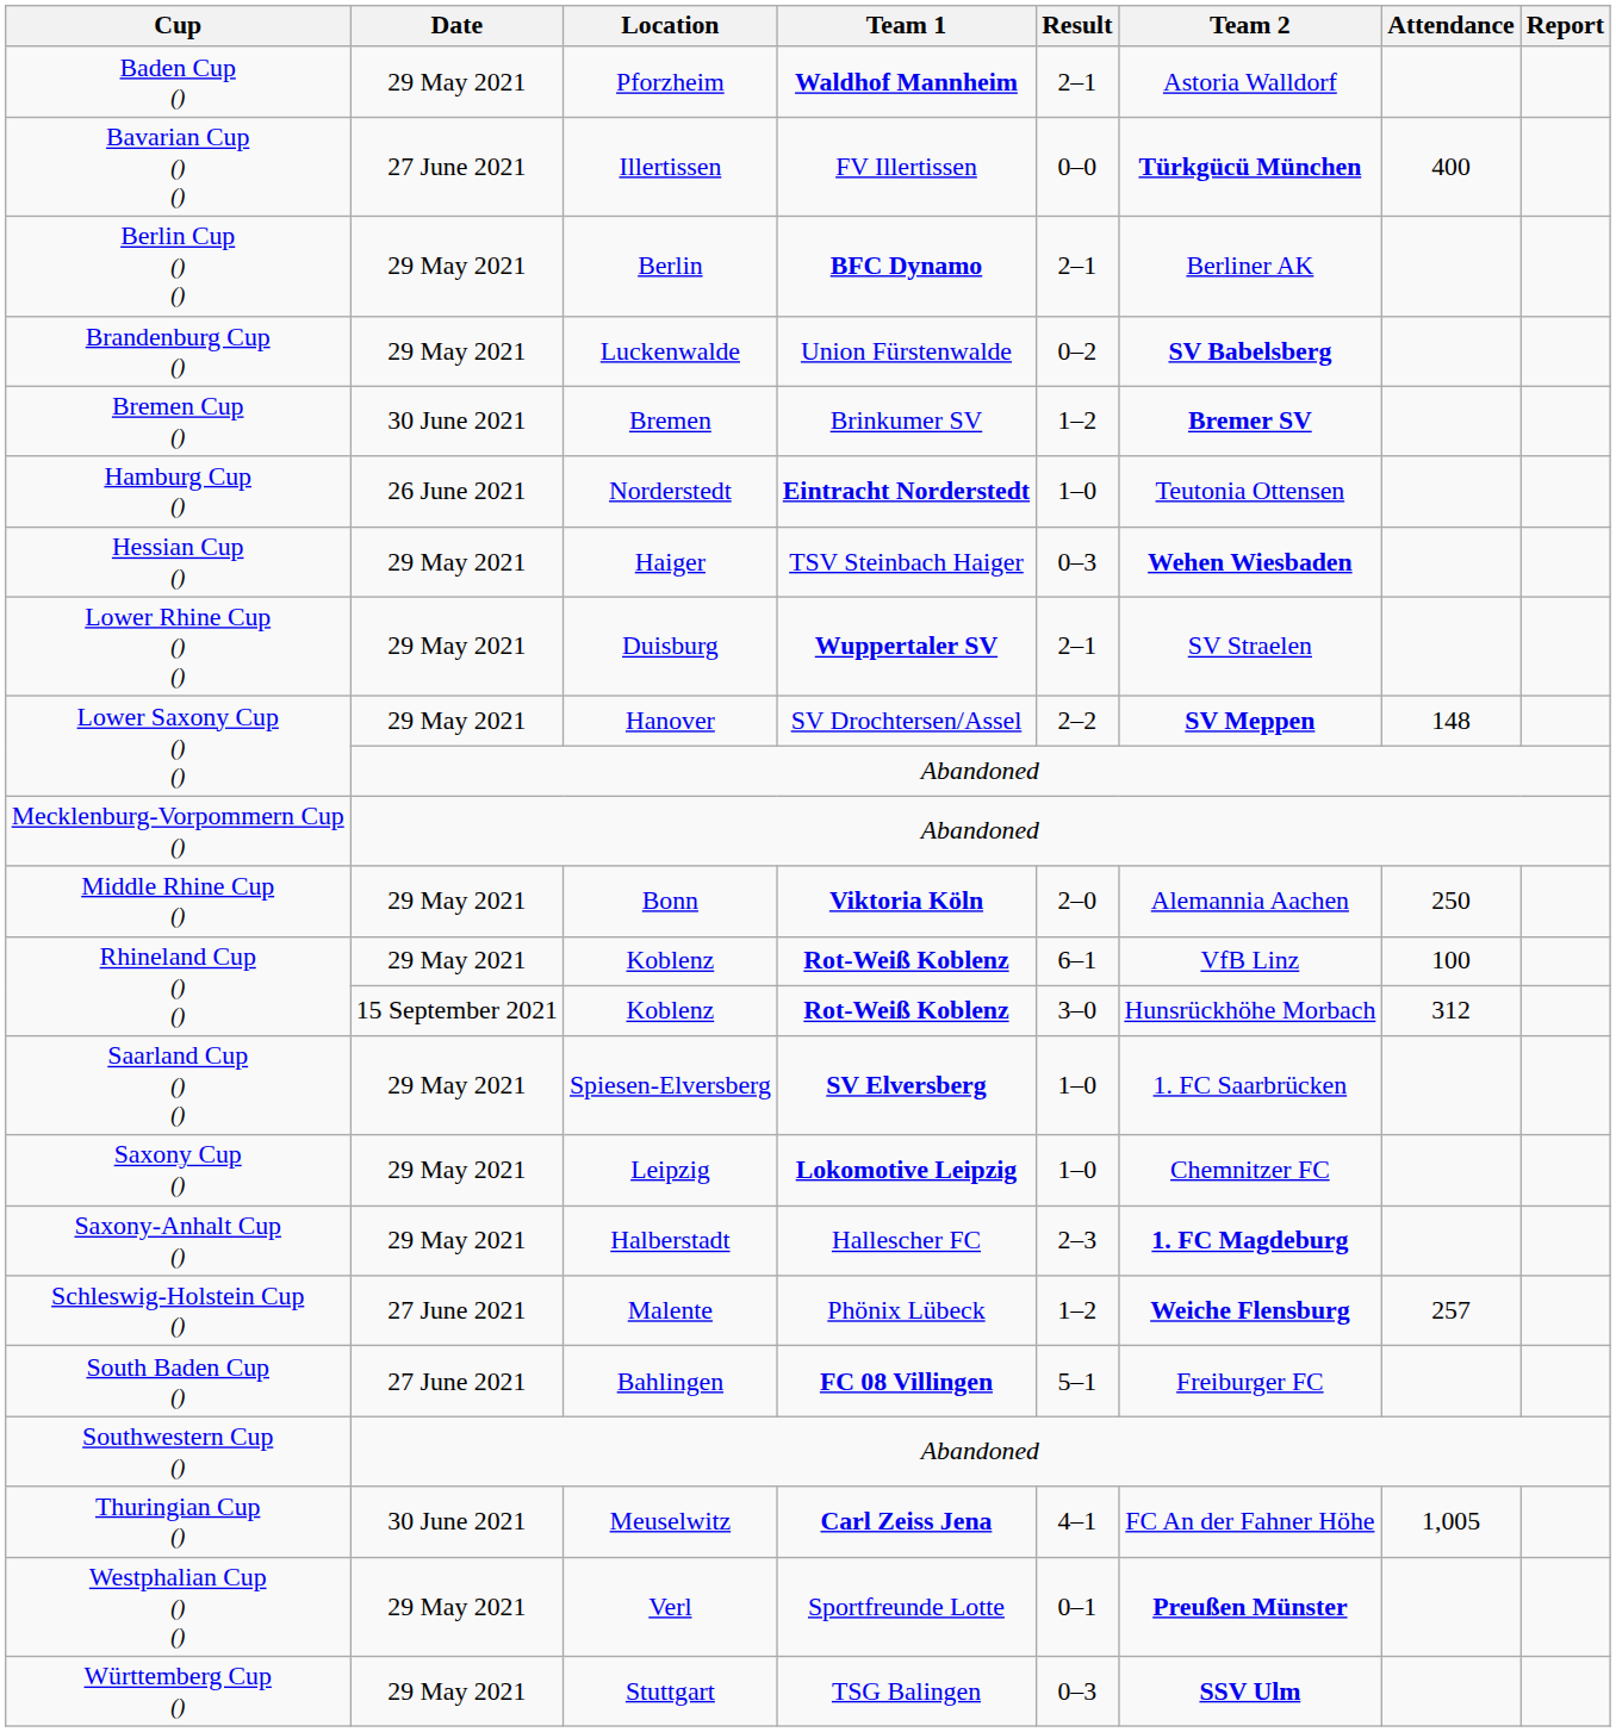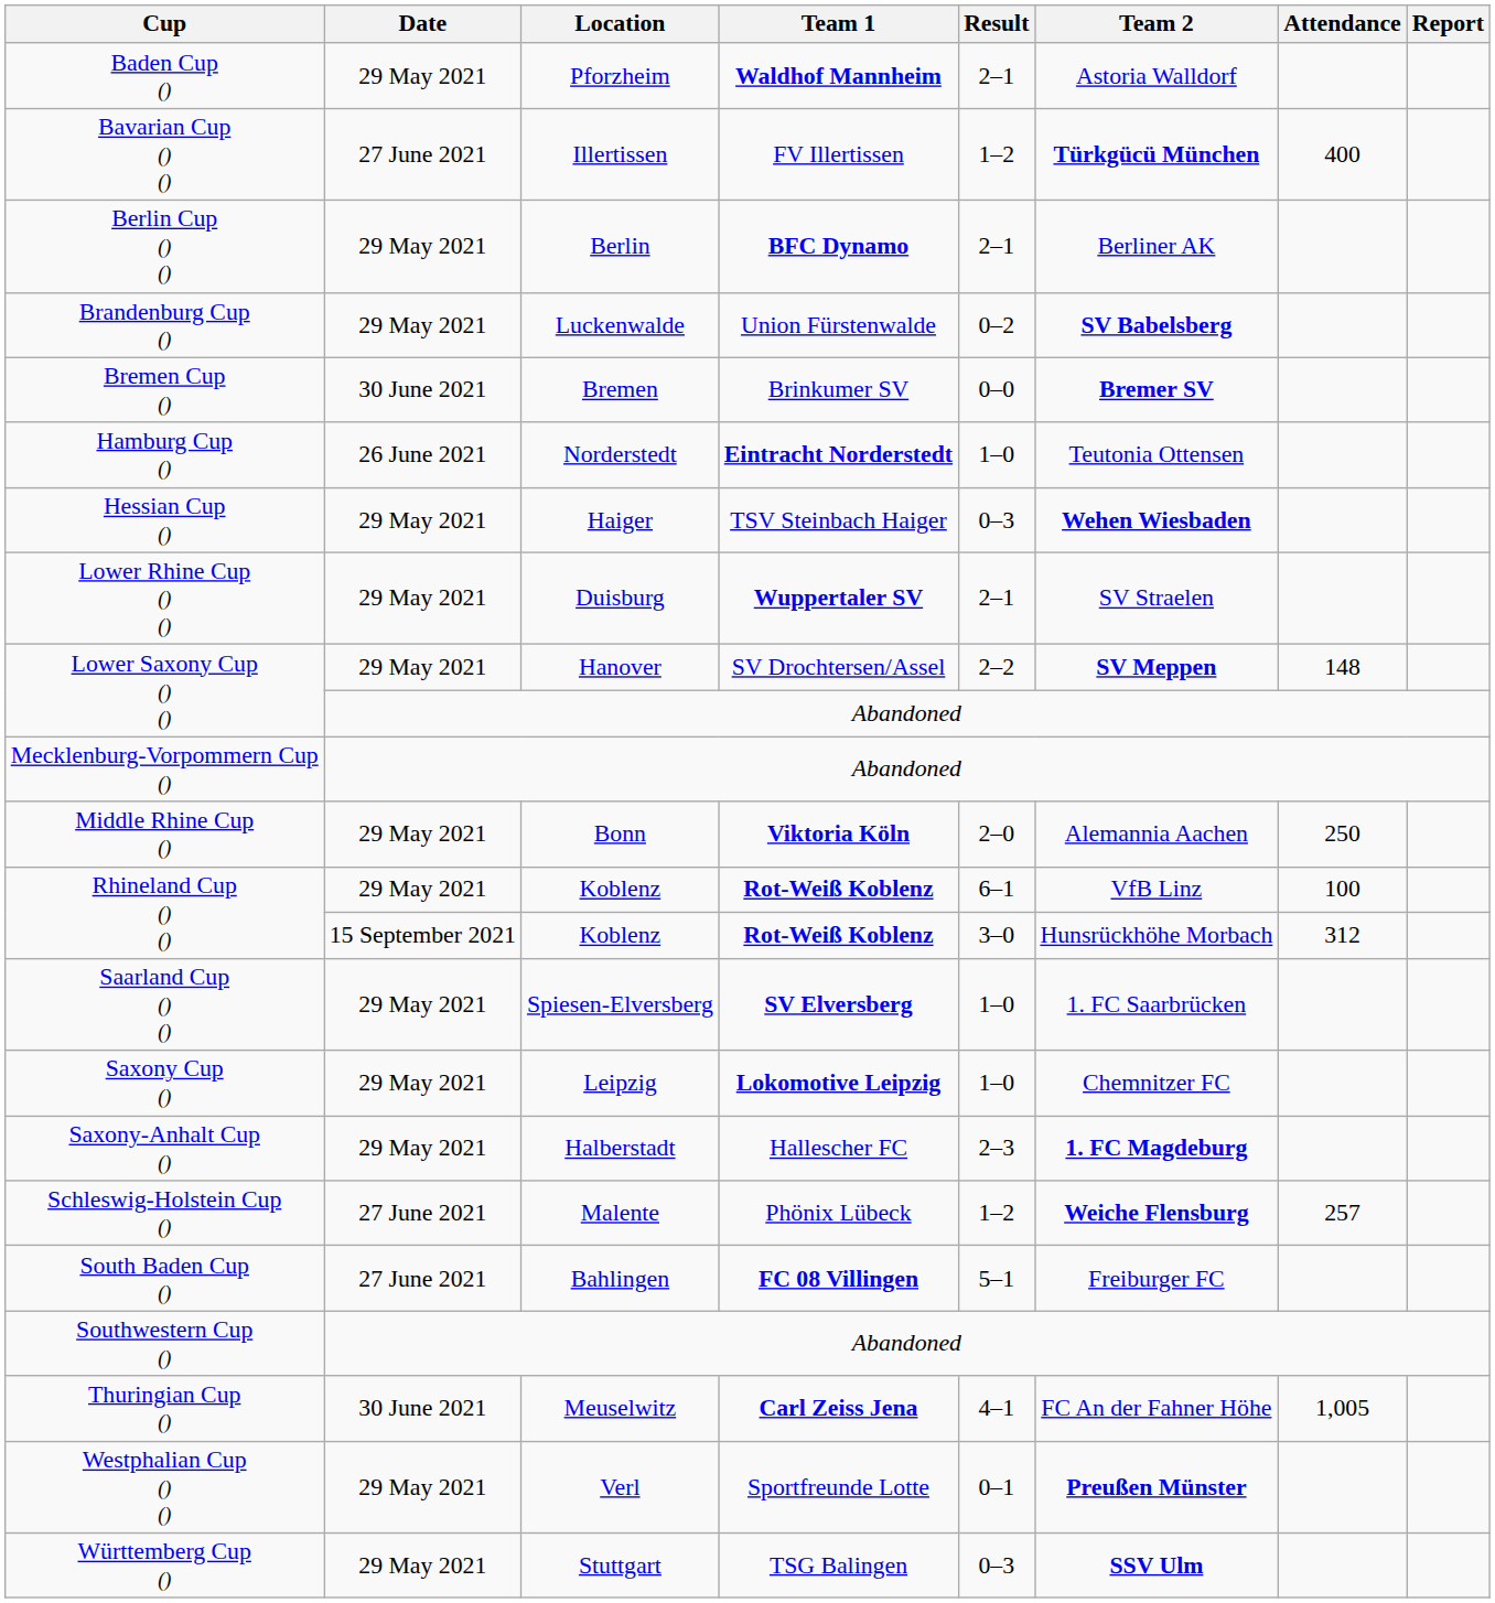Bavarian Cup () () | Result: 0–0 -> 1–2
Bremen Cup () | Result: 1–2 -> 0–0
